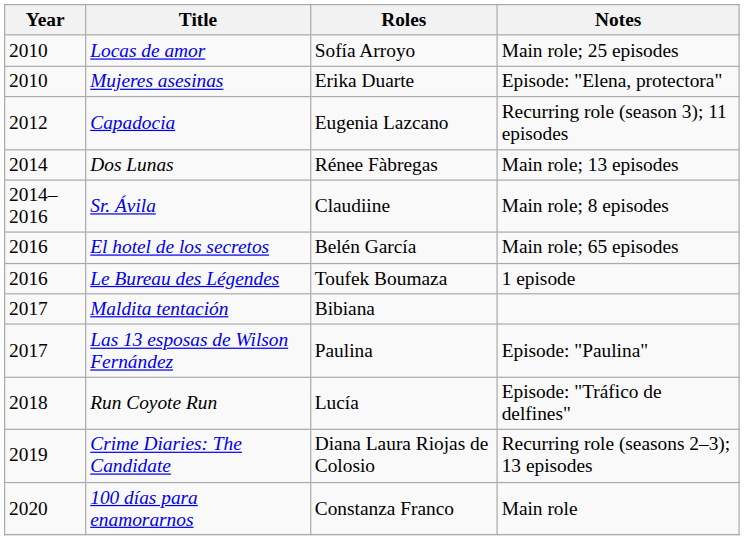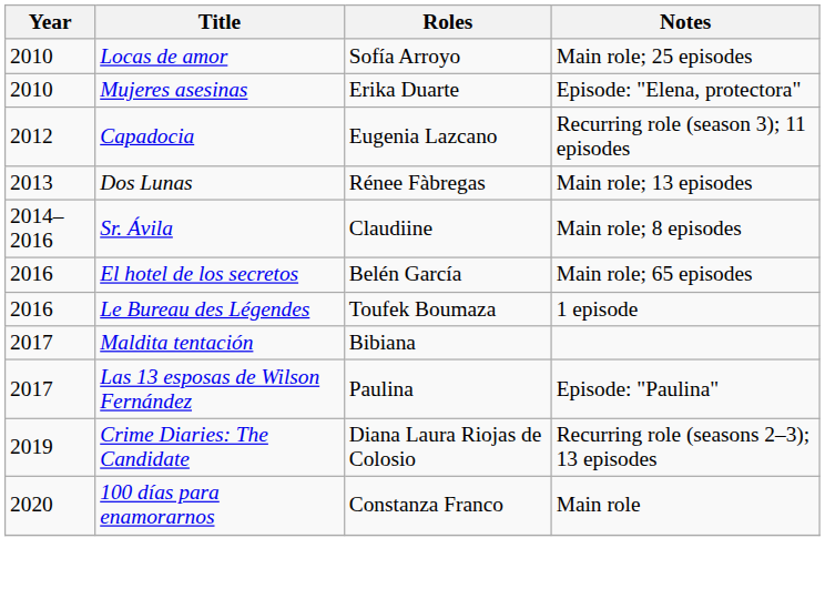Dos Lunas | Year: 2014 -> 2013
- row: 2018 | Run Coyote Run | Lucía | Episode: "Tráfico de delfines"
